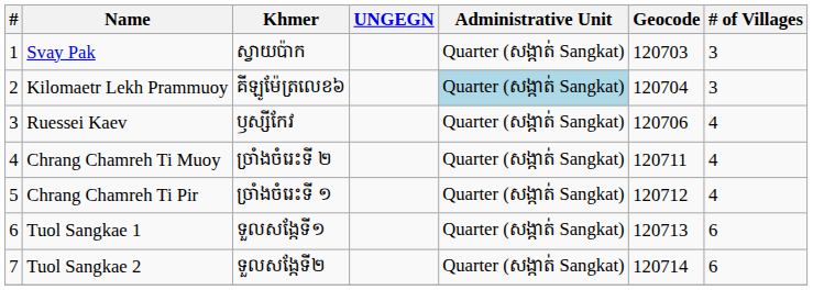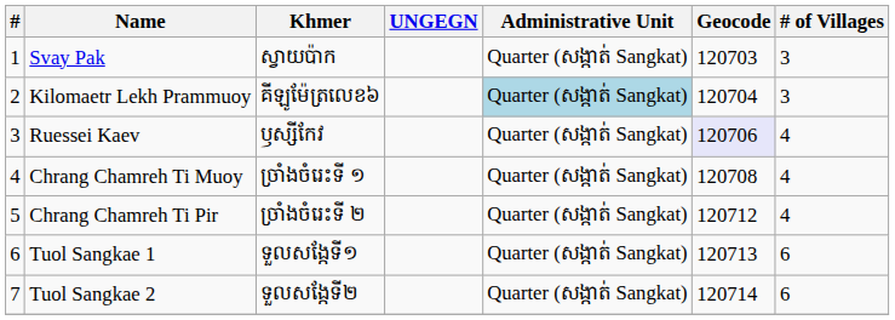Ruessei Kaev | Geocode: no background -> lavender background
Chrang Chamreh Ti Muoy | Khmer: ច្រាំងចំរេះទី ២ -> ច្រាំងចំរេះទី ១
Chrang Chamreh Ti Muoy | Geocode: 120711 -> 120708
Chrang Chamreh Ti Pir | Khmer: ច្រាំងចំរេះទី ១ -> ច្រាំងចំរេះទី ២
